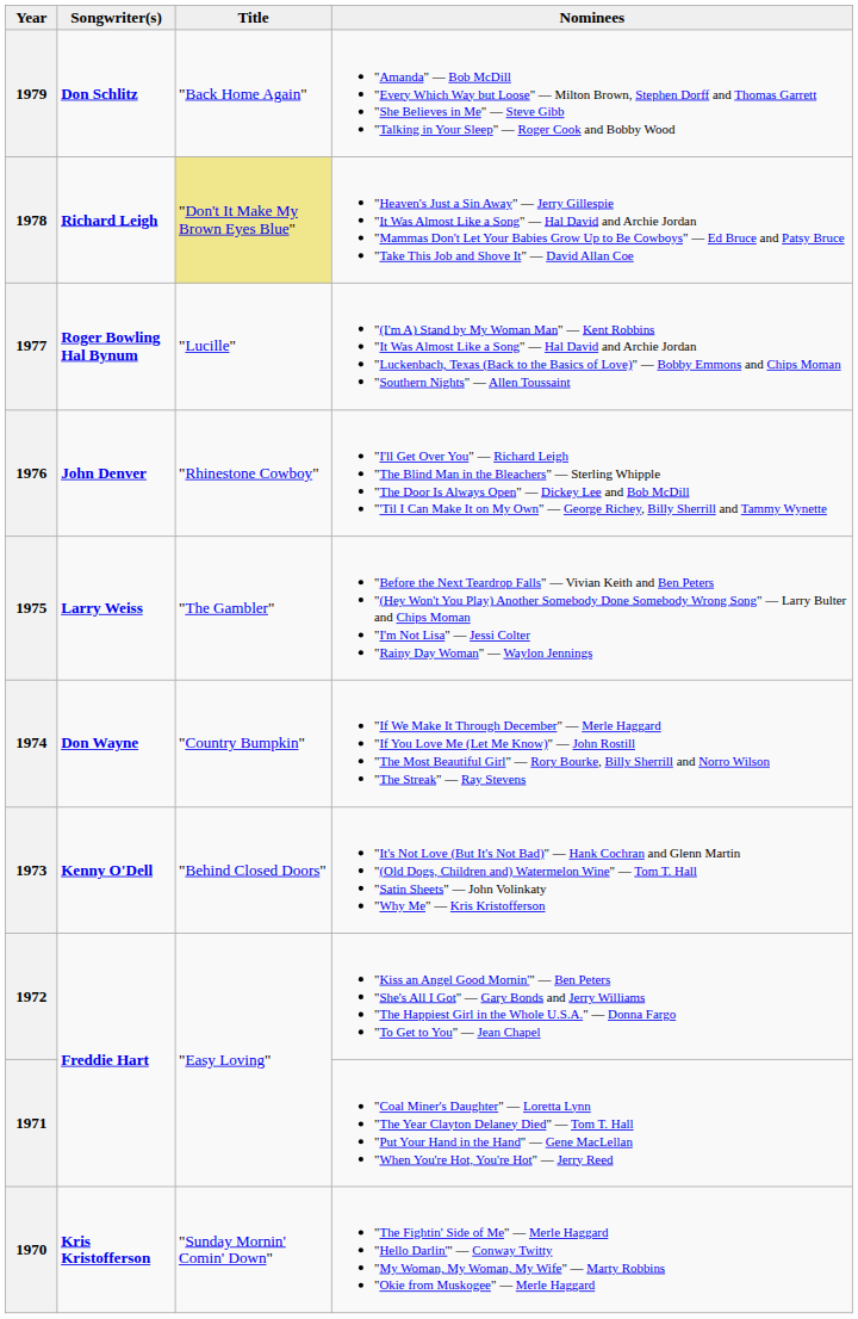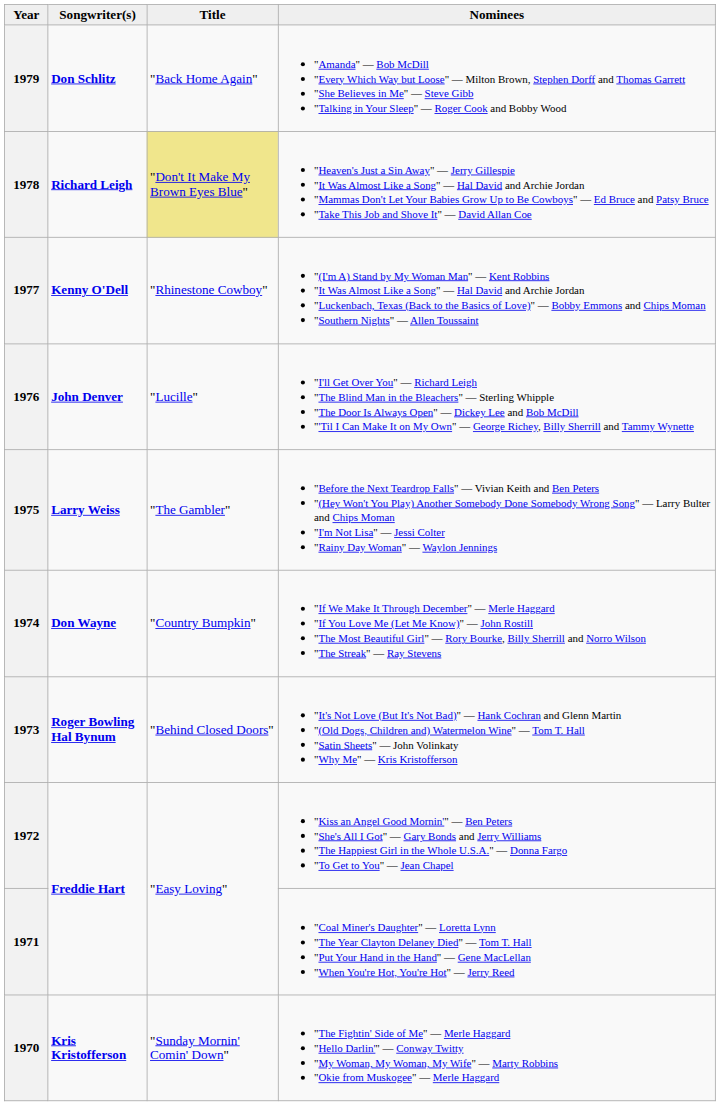1977 | Songwriter(s): Roger Bowling Hal Bynum -> Kenny O'Dell
1977 | Title: "Lucille" -> "Rhinestone Cowboy"
1976 | Title: "Rhinestone Cowboy" -> "Lucille"
1973 | Songwriter(s): Kenny O'Dell -> Roger Bowling Hal Bynum
